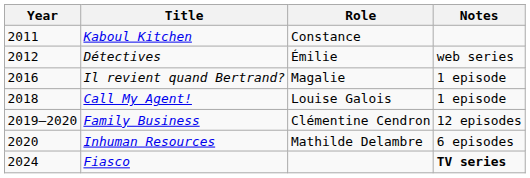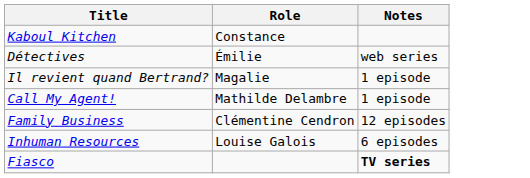- column: Year | 2011 | 2012 | 2016 | 2018 | 2019–2020 | 2020 | 2024
Call My Agent! | Role: Louise Galois -> Mathilde Delambre
Inhuman Resources | Role: Mathilde Delambre -> Louise Galois
